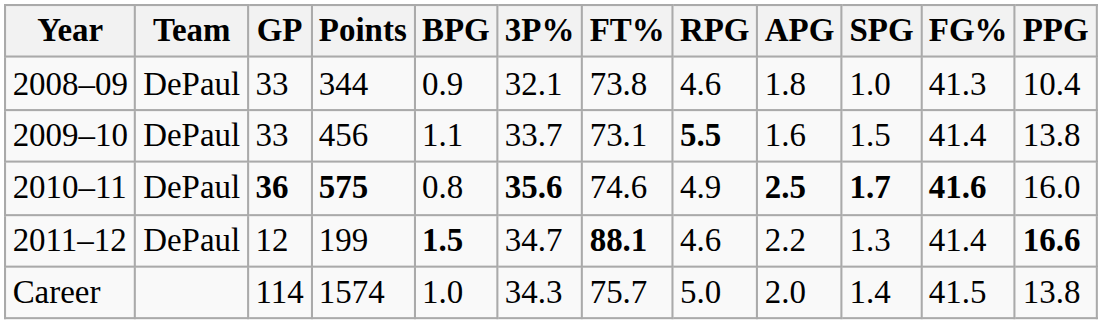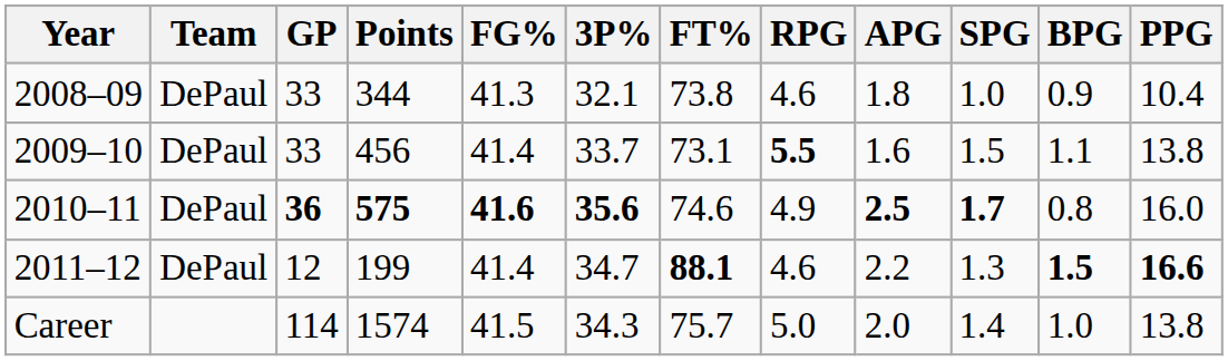columns swapped: FG% <-> BPG
